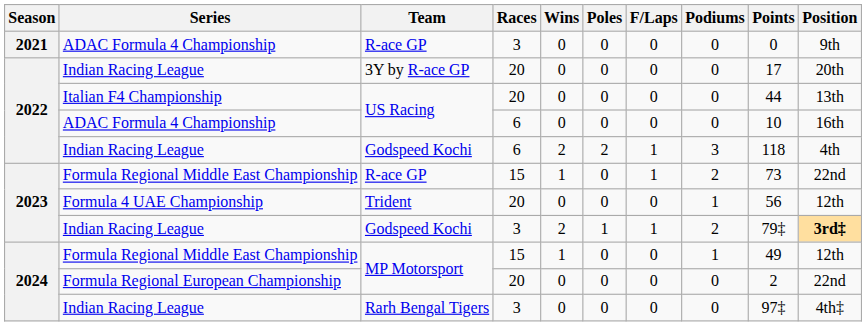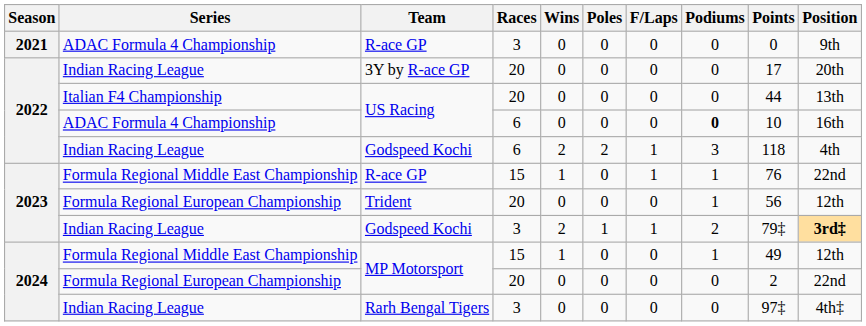US Racing / 6 | Podiums: normal -> bold
R-ace GP / 15 | Podiums: 2 -> 1
R-ace GP / 15 | Points: 73 -> 76
Trident | Series: Formula 4 UAE Championship -> Formula Regional European Championship
